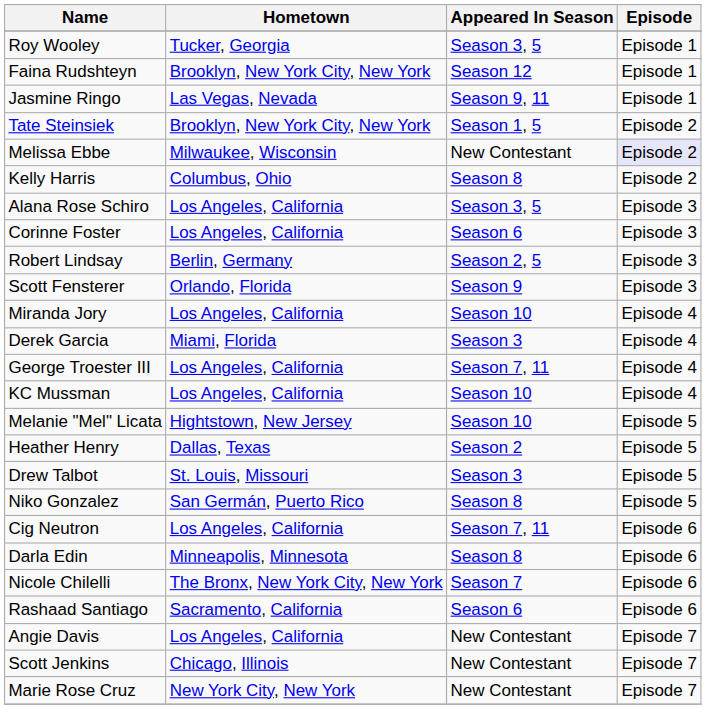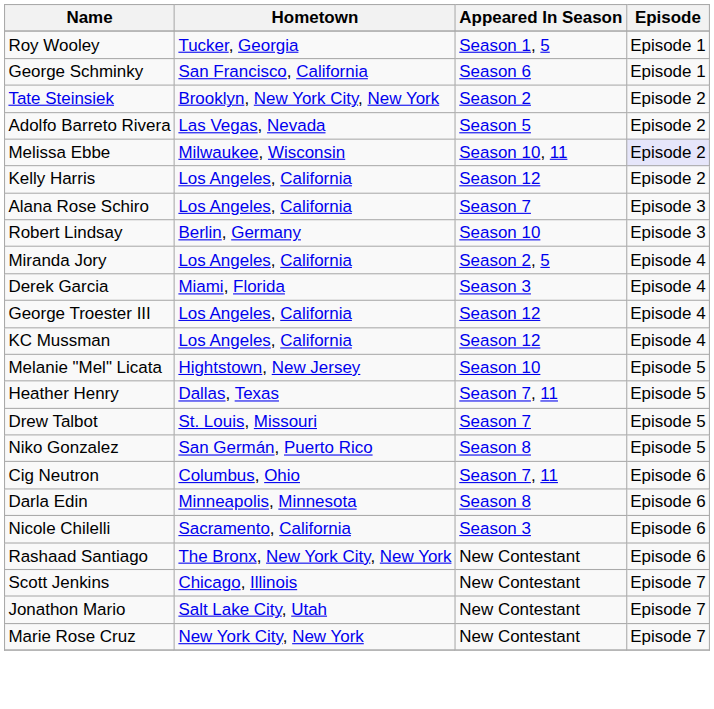Roy Wooley | Appeared In Season: Season 3, 5 -> Season 1, 5
+ row: George Schminky | San Francisco, California | Season 6 | Episode 1
- row: Faina Rudshteyn | Brooklyn, New York City, New York | Season 12 | Episode 1
- row: Jasmine Ringo | Las Vegas, Nevada | Season 9, 11 | Episode 1
Tate Steinsiek | Appeared In Season: Season 1, 5 -> Season 2
+ row: Adolfo Barreto Rivera | Las Vegas, Nevada | Season 5 | Episode 2
Melissa Ebbe | Appeared In Season: New Contestant -> Season 10, 11
Kelly Harris | Hometown: Columbus, Ohio -> Los Angeles, California
Kelly Harris | Appeared In Season: Season 8 -> Season 12
Alana Rose Schiro | Appeared In Season: Season 3, 5 -> Season 7
- row: Corinne Foster | Los Angeles, California | Season 6 | Episode 3
Robert Lindsay | Appeared In Season: Season 2, 5 -> Season 10
- row: Scott Fensterer | Orlando, Florida | Season 9 | Episode 3
Miranda Jory | Appeared In Season: Season 10 -> Season 2, 5
George Troester III | Appeared In Season: Season 7, 11 -> Season 12
KC Mussman | Appeared In Season: Season 10 -> Season 12
Heather Henry | Appeared In Season: Season 2 -> Season 7, 11
Drew Talbot | Appeared In Season: Season 3 -> Season 7
Cig Neutron | Hometown: Los Angeles, California -> Columbus, Ohio
Nicole Chilelli | Hometown: The Bronx, New York City, New York -> Sacramento, California
Nicole Chilelli | Appeared In Season: Season 7 -> Season 3
Rashaad Santiago | Hometown: Sacramento, California -> The Bronx, New York City, New York
Rashaad Santiago | Appeared In Season: Season 6 -> New Contestant
- row: Angie Davis | Los Angeles, California | New Contestant | Episode 7
+ row: Jonathon Mario | Salt Lake City, Utah | New Contestant | Episode 7
